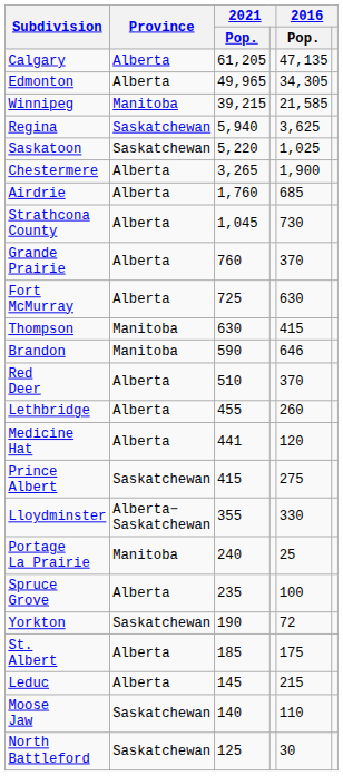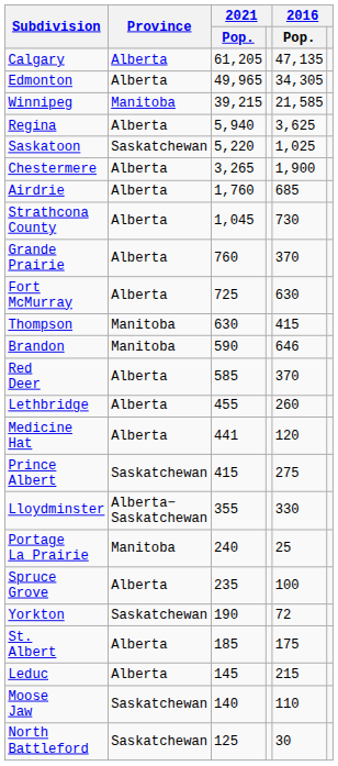Regina | Province: Saskatchewan -> Alberta
Red Deer | 2021 / Pop.: 510 -> 585
